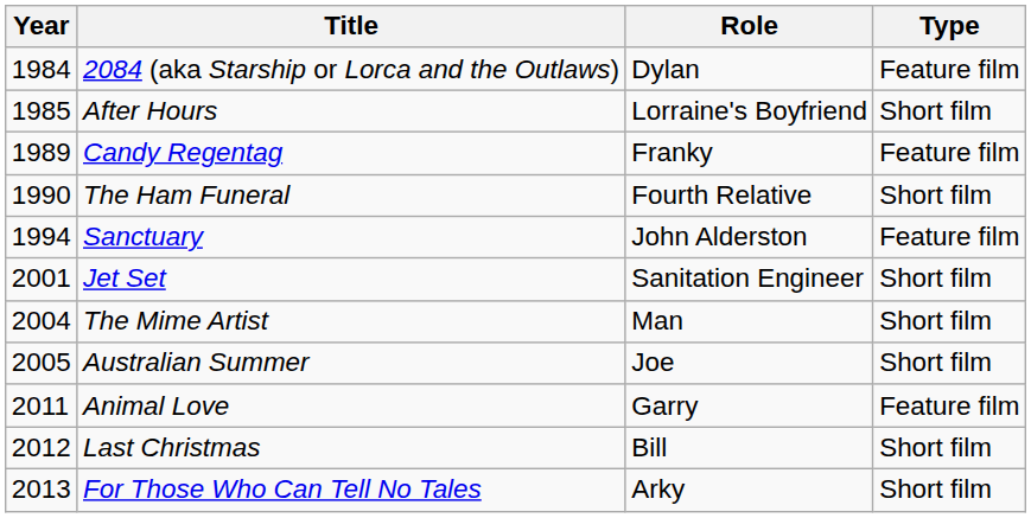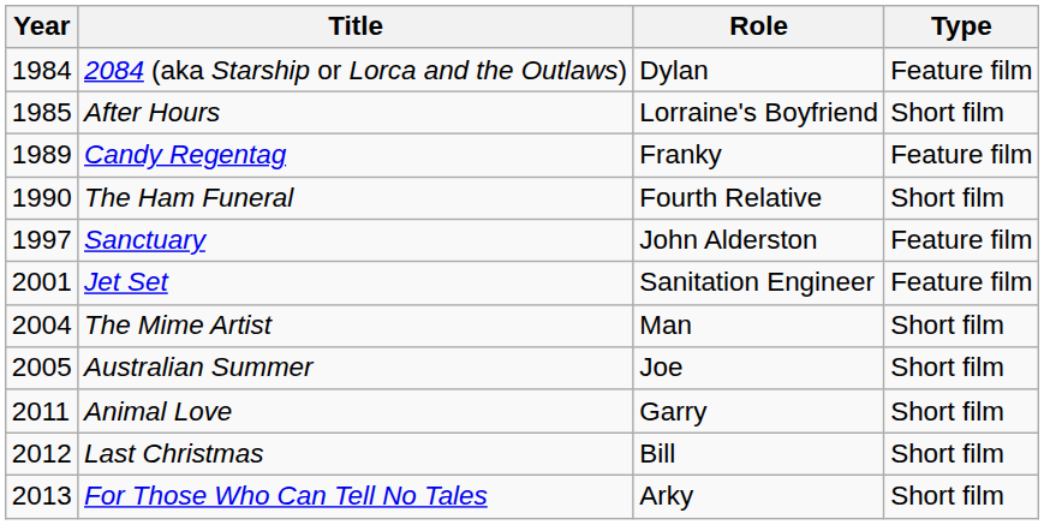Sanctuary | Year: 1994 -> 1997
Jet Set | Type: Short film -> Feature film
Animal Love | Type: Feature film -> Short film
